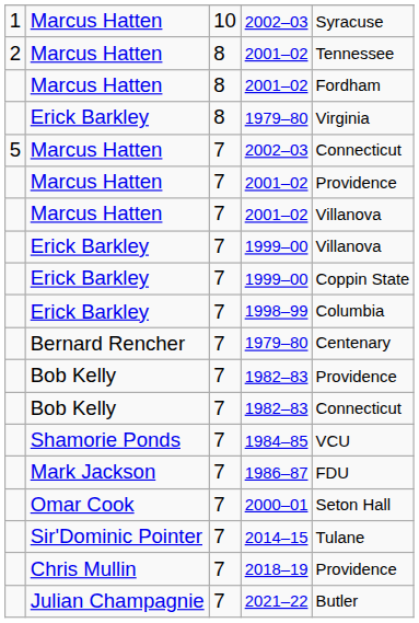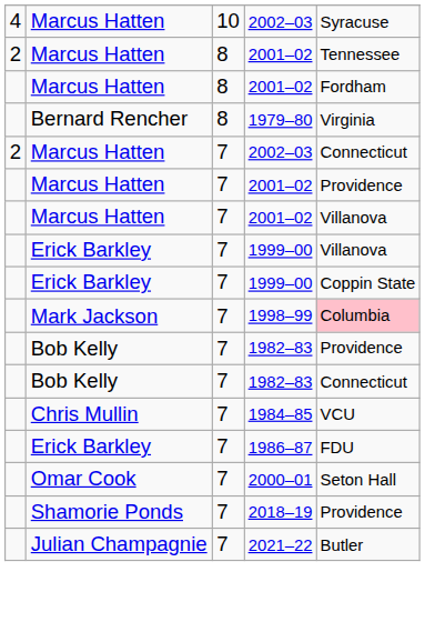10 / 2002–03 | column 1: 1 -> 4
8 / 1979–80 | column 2: Erick Barkley -> Bernard Rencher
7 / 2002–03 | column 1: 5 -> 2
1998–99 | column 2: Erick Barkley -> Mark Jackson
1998–99 | column 5: no background -> pink background
- row: Bernard Rencher | 7 | 1979–80 | Centenary
1984–85 | column 2: Shamorie Ponds -> Chris Mullin
1986–87 | column 2: Mark Jackson -> Erick Barkley
- row: Sir'Dominic Pointer | 7 | 2014–15 | Tulane
2018–19 | column 2: Chris Mullin -> Shamorie Ponds
